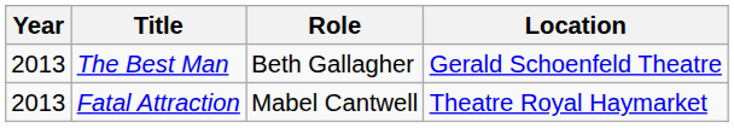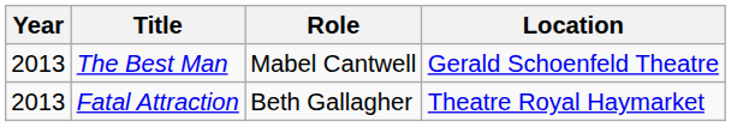The Best Man | Role: Beth Gallagher -> Mabel Cantwell
Fatal Attraction | Role: Mabel Cantwell -> Beth Gallagher
